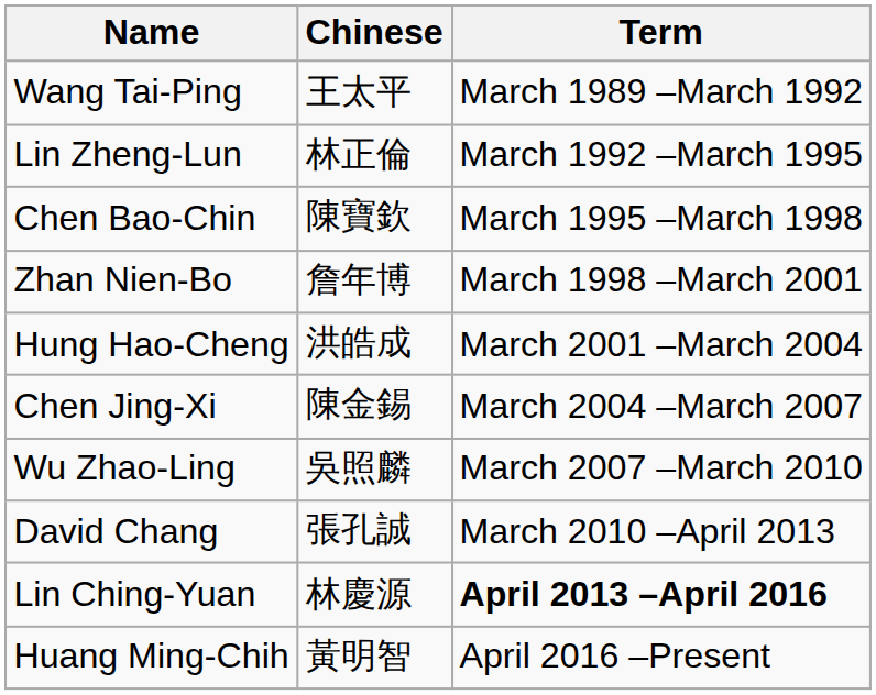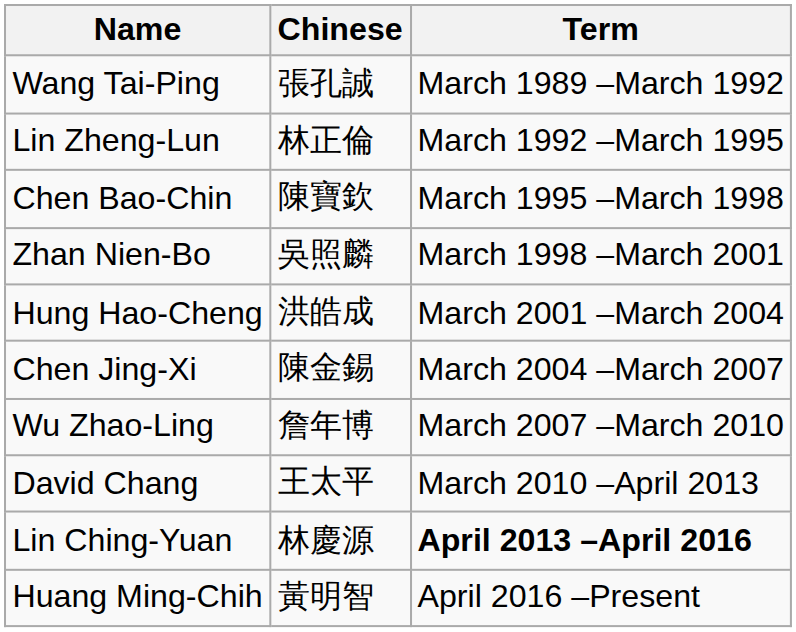Wang Tai-Ping | Chinese: 王太平 -> 張孔誠
Zhan Nien-Bo | Chinese: 詹年博 -> 吳照麟
Wu Zhao-Ling | Chinese: 吳照麟 -> 詹年博
David Chang | Chinese: 張孔誠 -> 王太平
